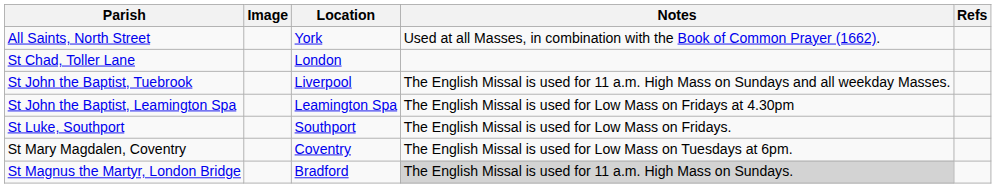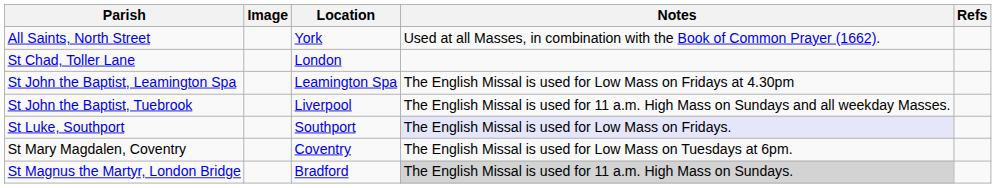rows swapped: St John the Baptist, Leamington Spa <-> St John the Baptist, Tuebrook
St Luke, Southport | Notes: no background -> lavender background
